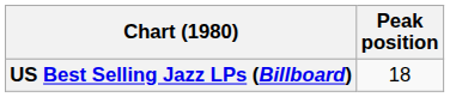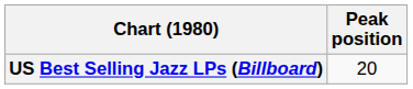US Best Selling Jazz LPs (Billboard) | Peak position: 18 -> 20
